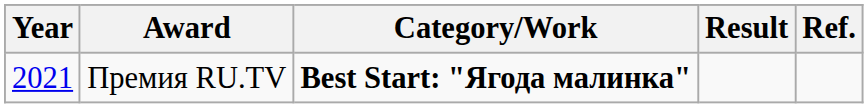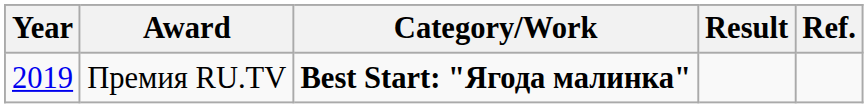Премия RU.TV | Year: 2021 -> 2019
